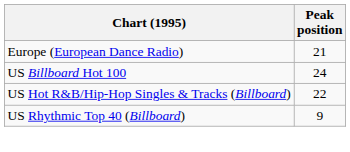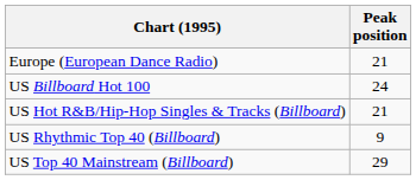US Hot R&B/Hip-Hop Singles & Tracks (Billboard) | Peak position: 22 -> 21
+ row: US Top 40 Mainstream (Billboard) | 29
